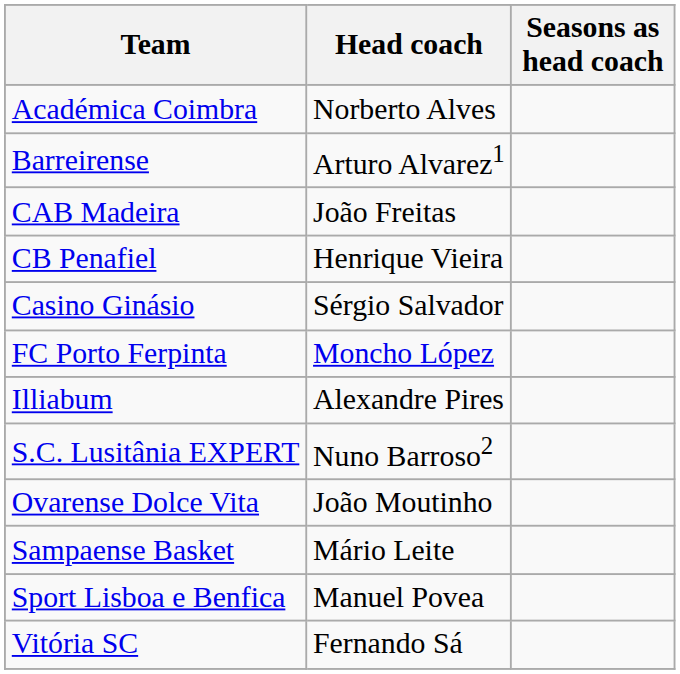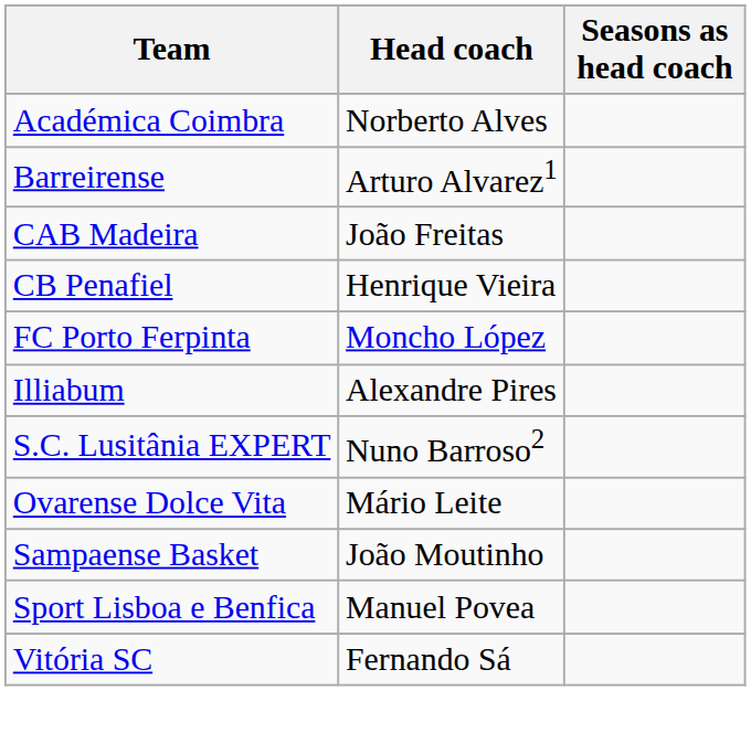- row: Casino Ginásio | Sérgio Salvador
Ovarense Dolce Vita | Head coach: João Moutinho -> Mário Leite
Sampaense Basket | Head coach: Mário Leite -> João Moutinho
